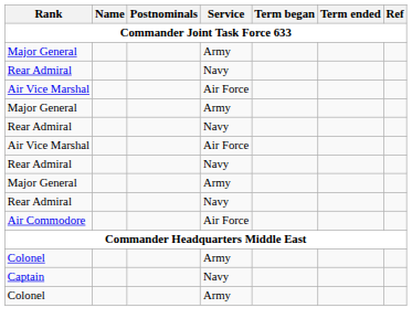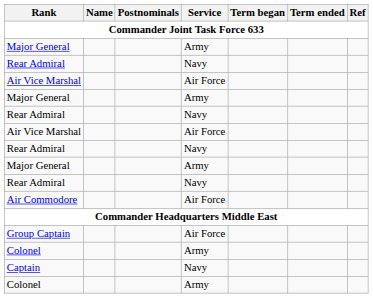+ row: Group Captain | Air Force
